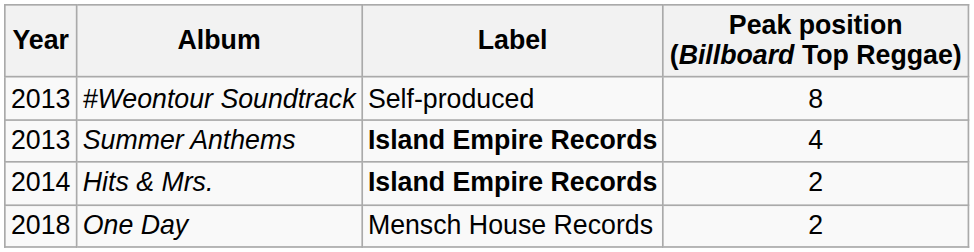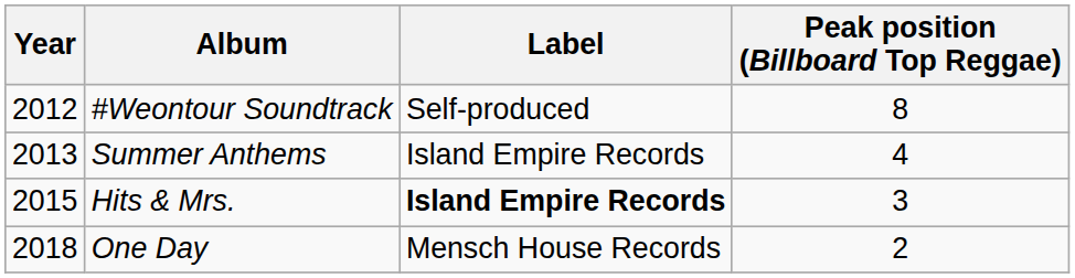#Weontour Soundtrack | Year: 2013 -> 2012
Summer Anthems | Label: bold -> normal
Hits & Mrs. | Year: 2014 -> 2015
Hits & Mrs. | Peak position (Billboard Top Reggae): 2 -> 3
